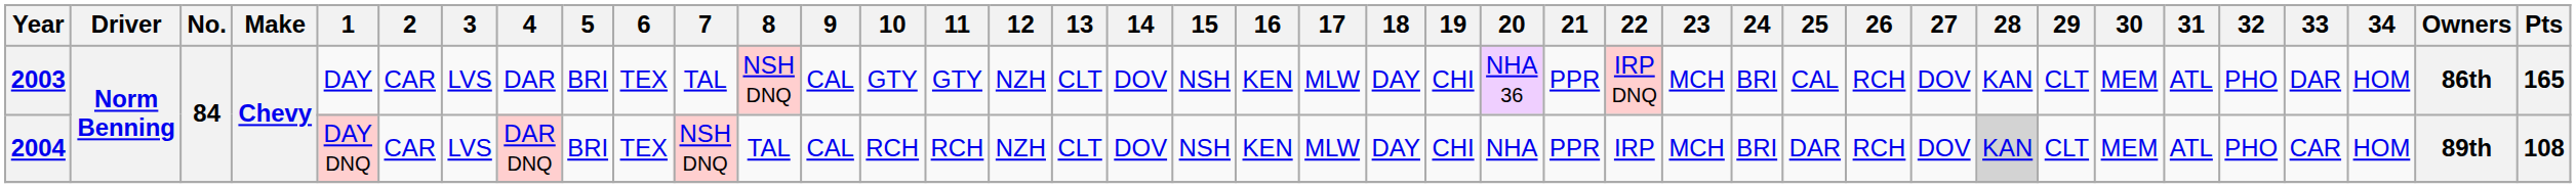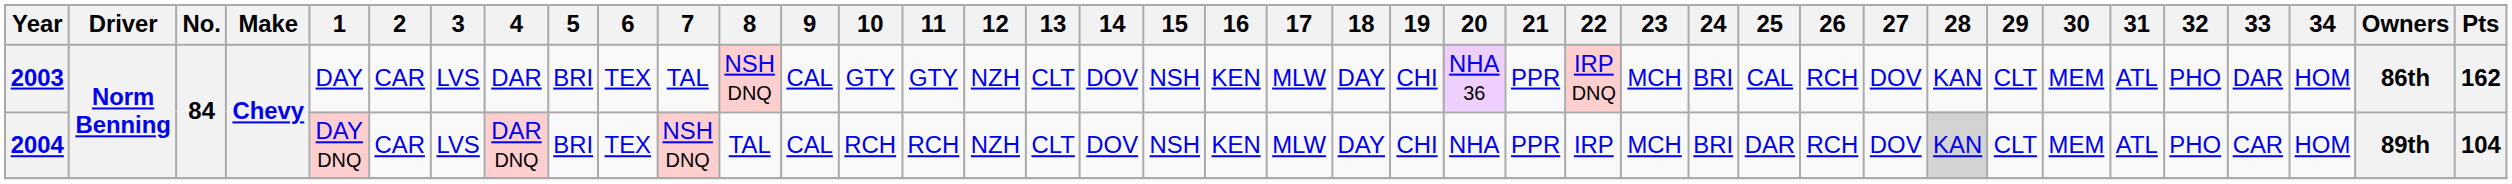2003 | Pts: 165 -> 162
2004 | Pts: 108 -> 104
